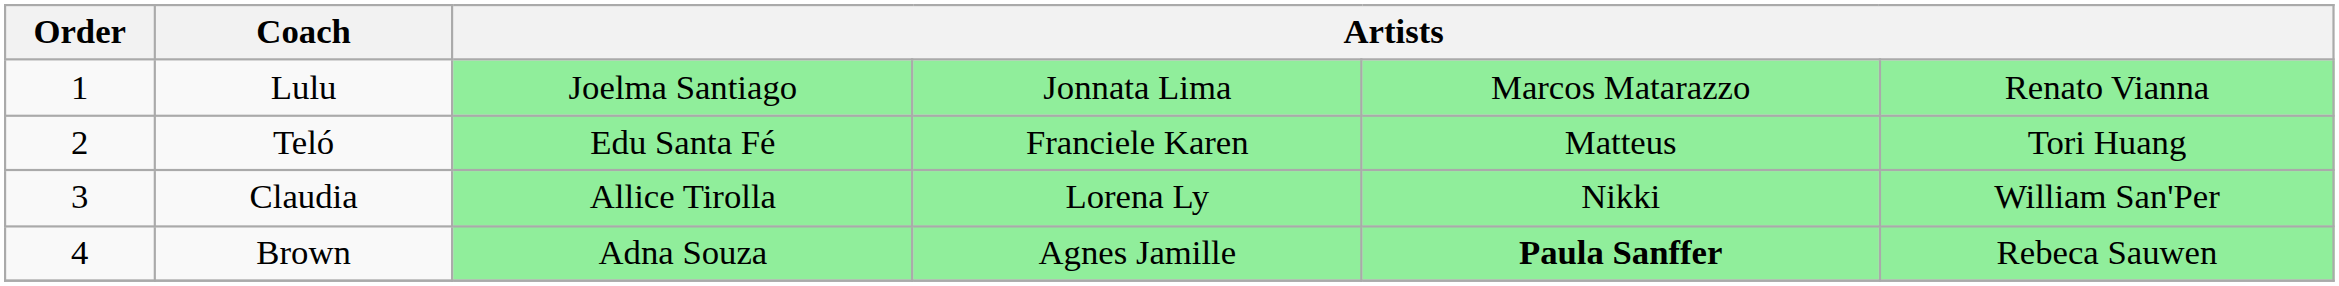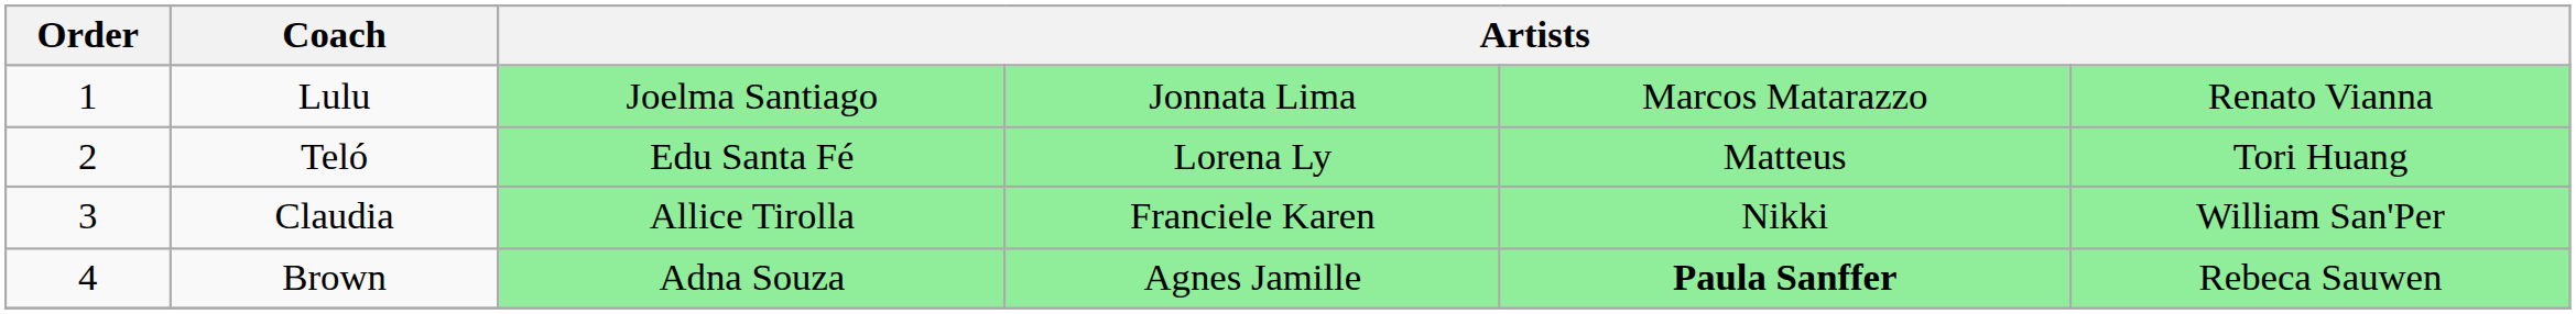Teló | column 4: Franciele Karen -> Lorena Ly
Claudia | column 4: Lorena Ly -> Franciele Karen
